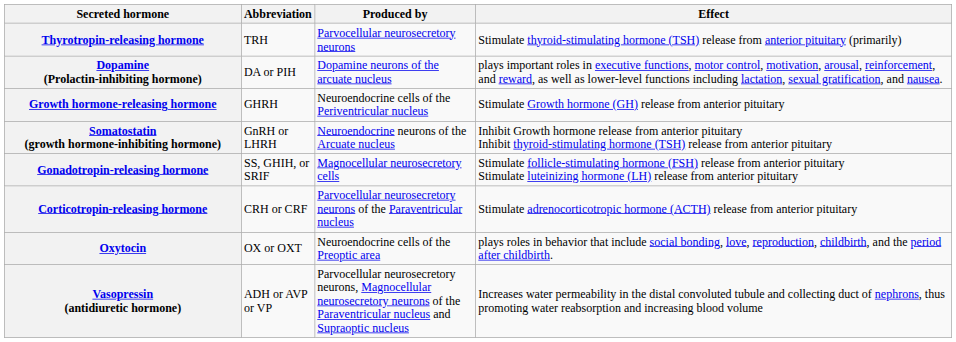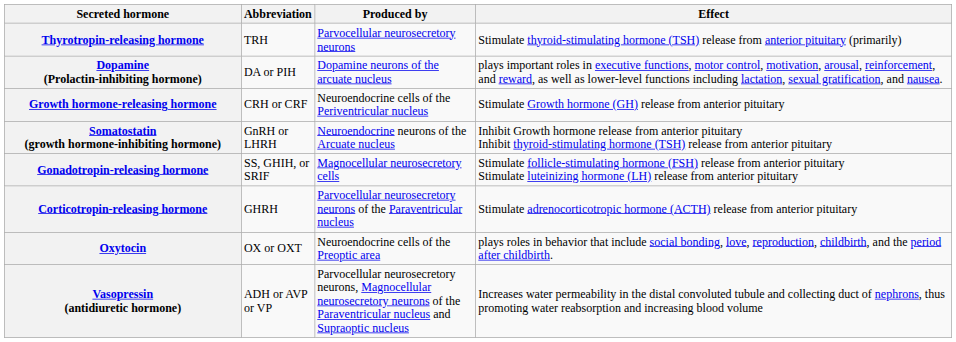Growth hormone-releasing hormone | Abbreviation: GHRH -> CRH or CRF
Corticotropin-releasing hormone | Abbreviation: CRH or CRF -> GHRH
